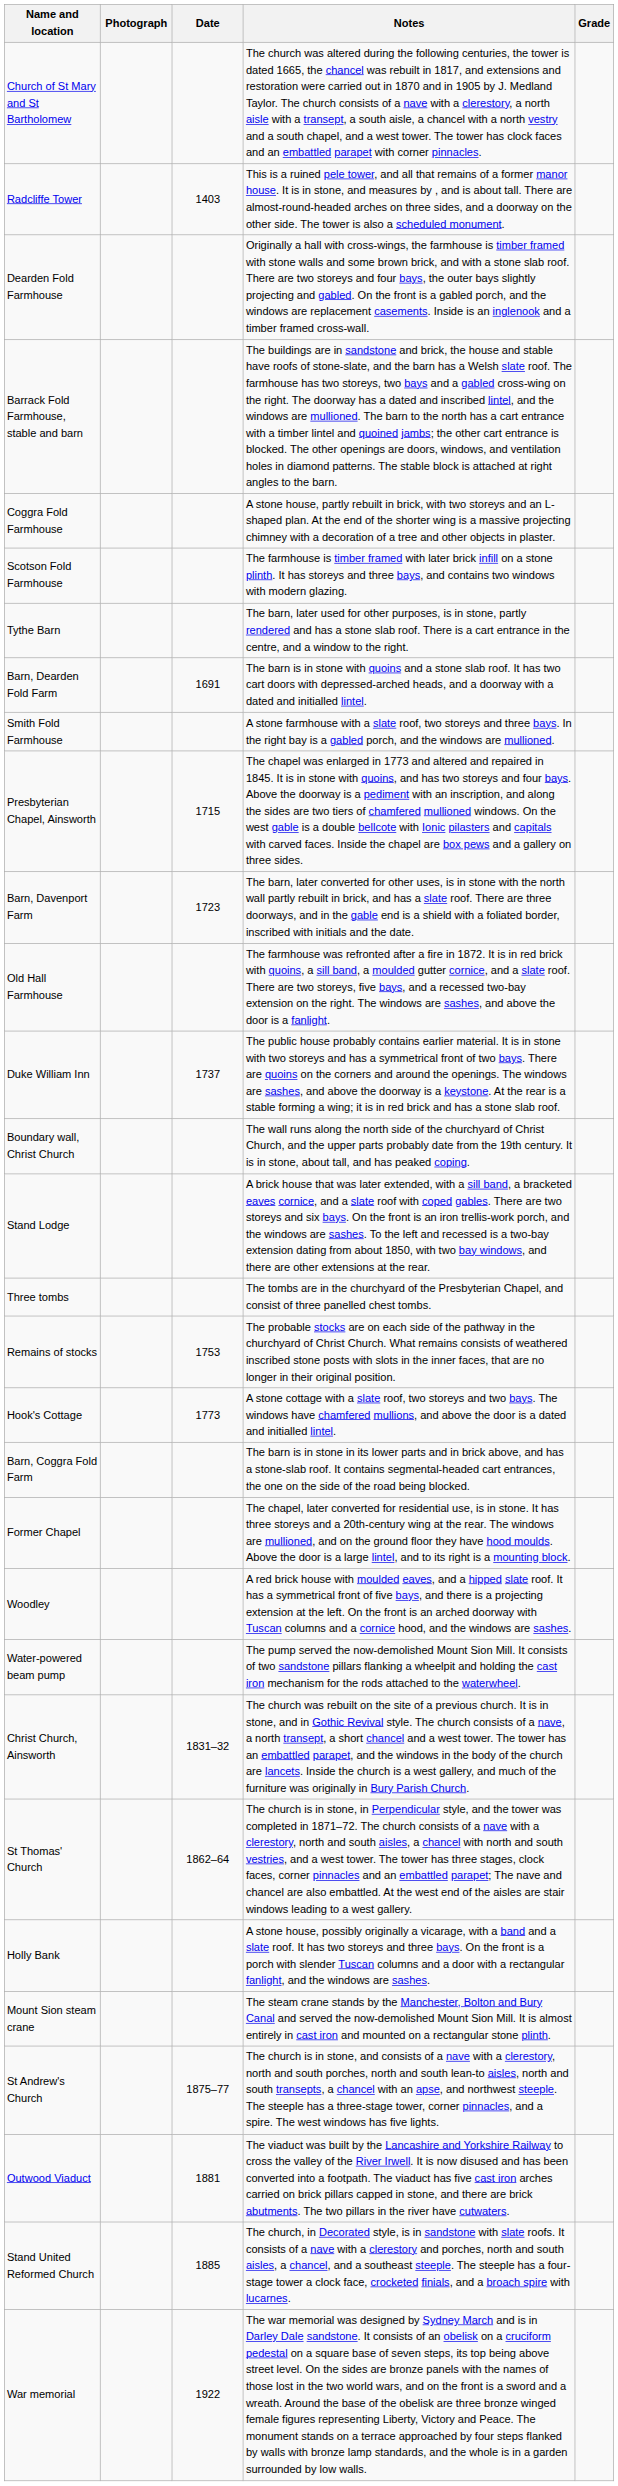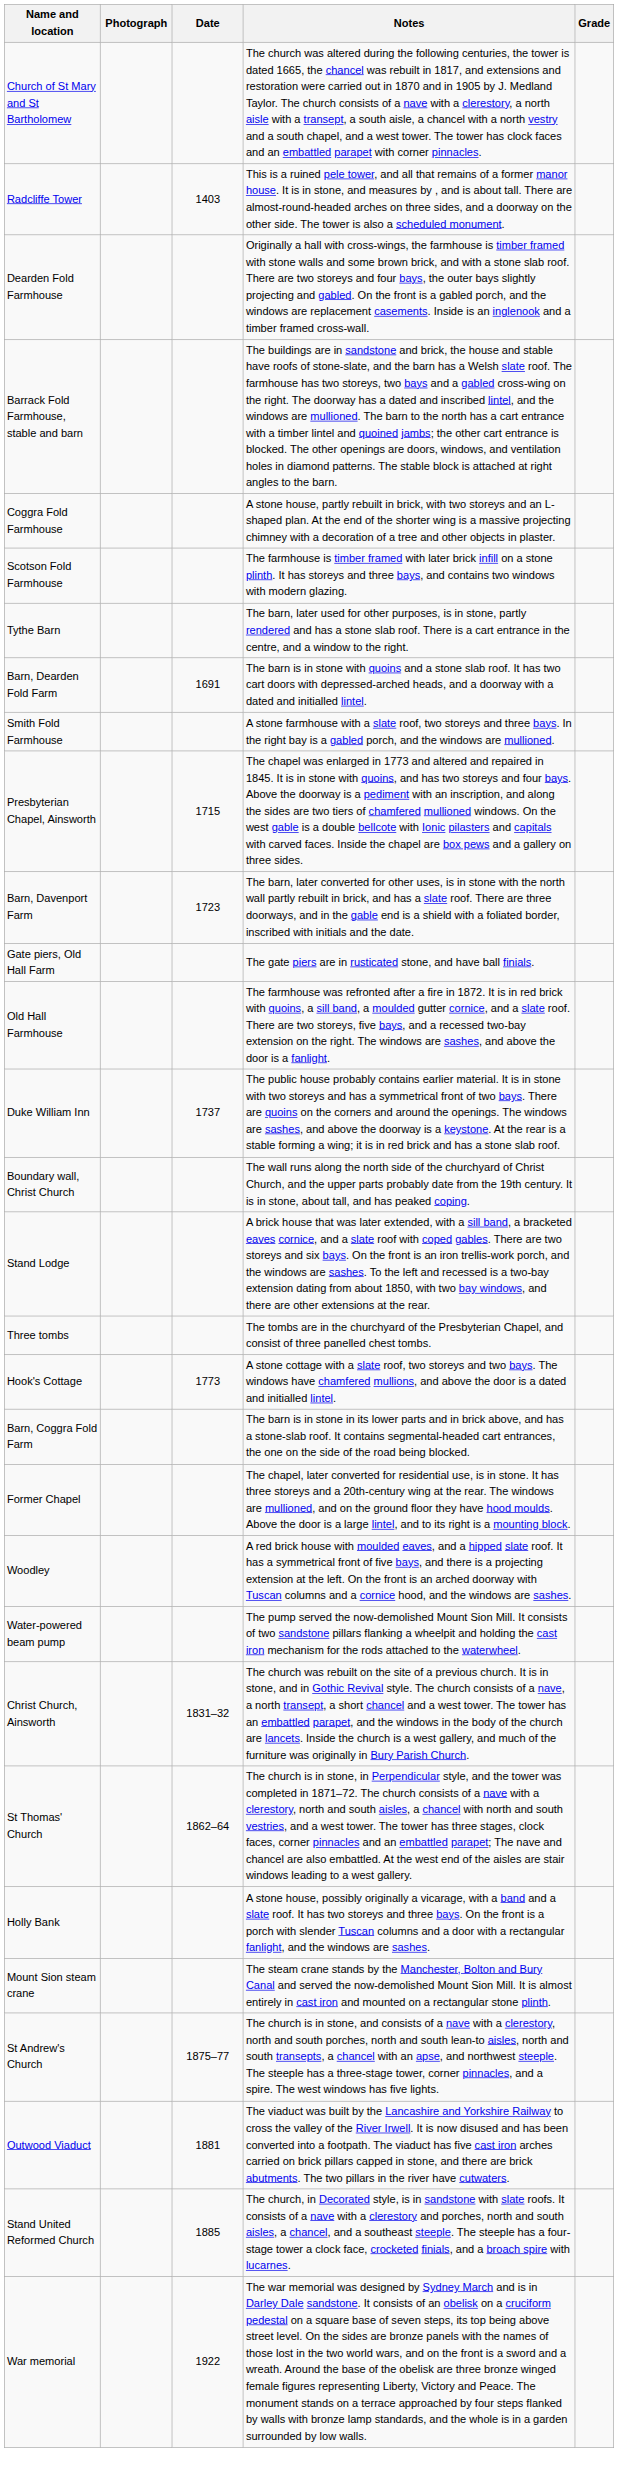+ row: Gate piers, Old Hall Farm | The gate piers are in rusticated stone, and have ball finials.
- row: Remains of stocks | 1753 | The probable stocks are on each side of the pathway in the churchyard of Christ Church. What remains consists of weathered inscribed stone posts with slots in the inner faces, that are no longer in their original position.
